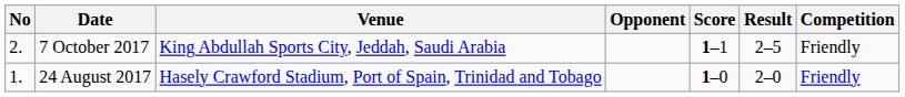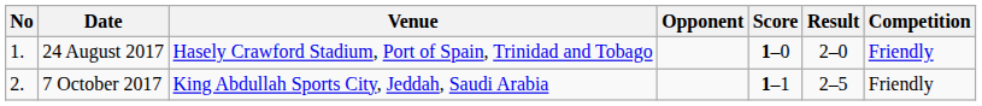rows swapped: 24 August 2017 <-> 7 October 2017
